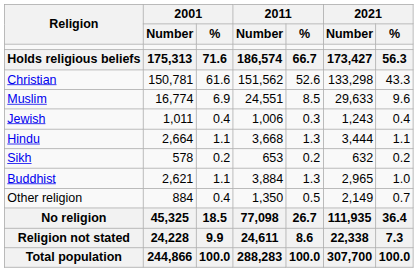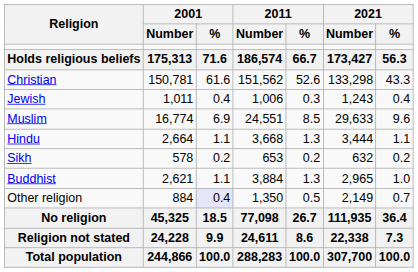rows swapped: Muslim <-> Jewish
Other religion | 2001 / %: no background -> lavender background
